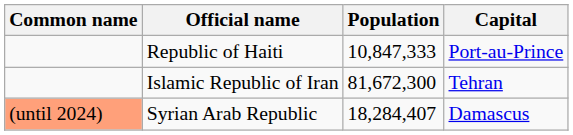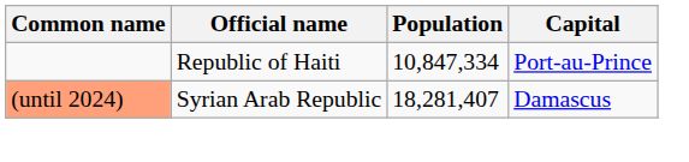Republic of Haiti | Population: 10,847,333 -> 10,847,334
- row: Islamic Republic of Iran | 81,672,300 | Tehran
Syrian Arab Republic | Population: 18,284,407 -> 18,281,407
